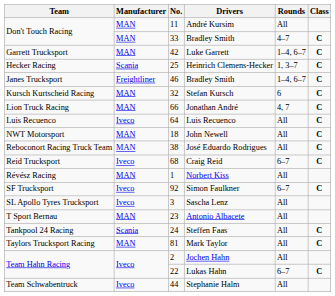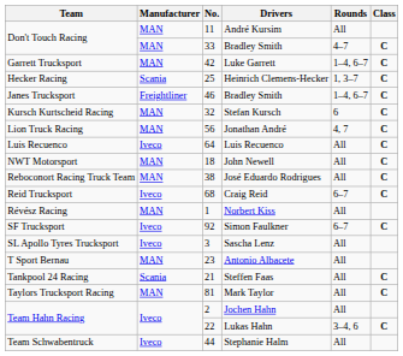Jonathan André | No.: 66 -> 56
Steffen Faas | No.: 24 -> 21
Lukas Hahn | Rounds: 6–7 -> 3–4, 6
